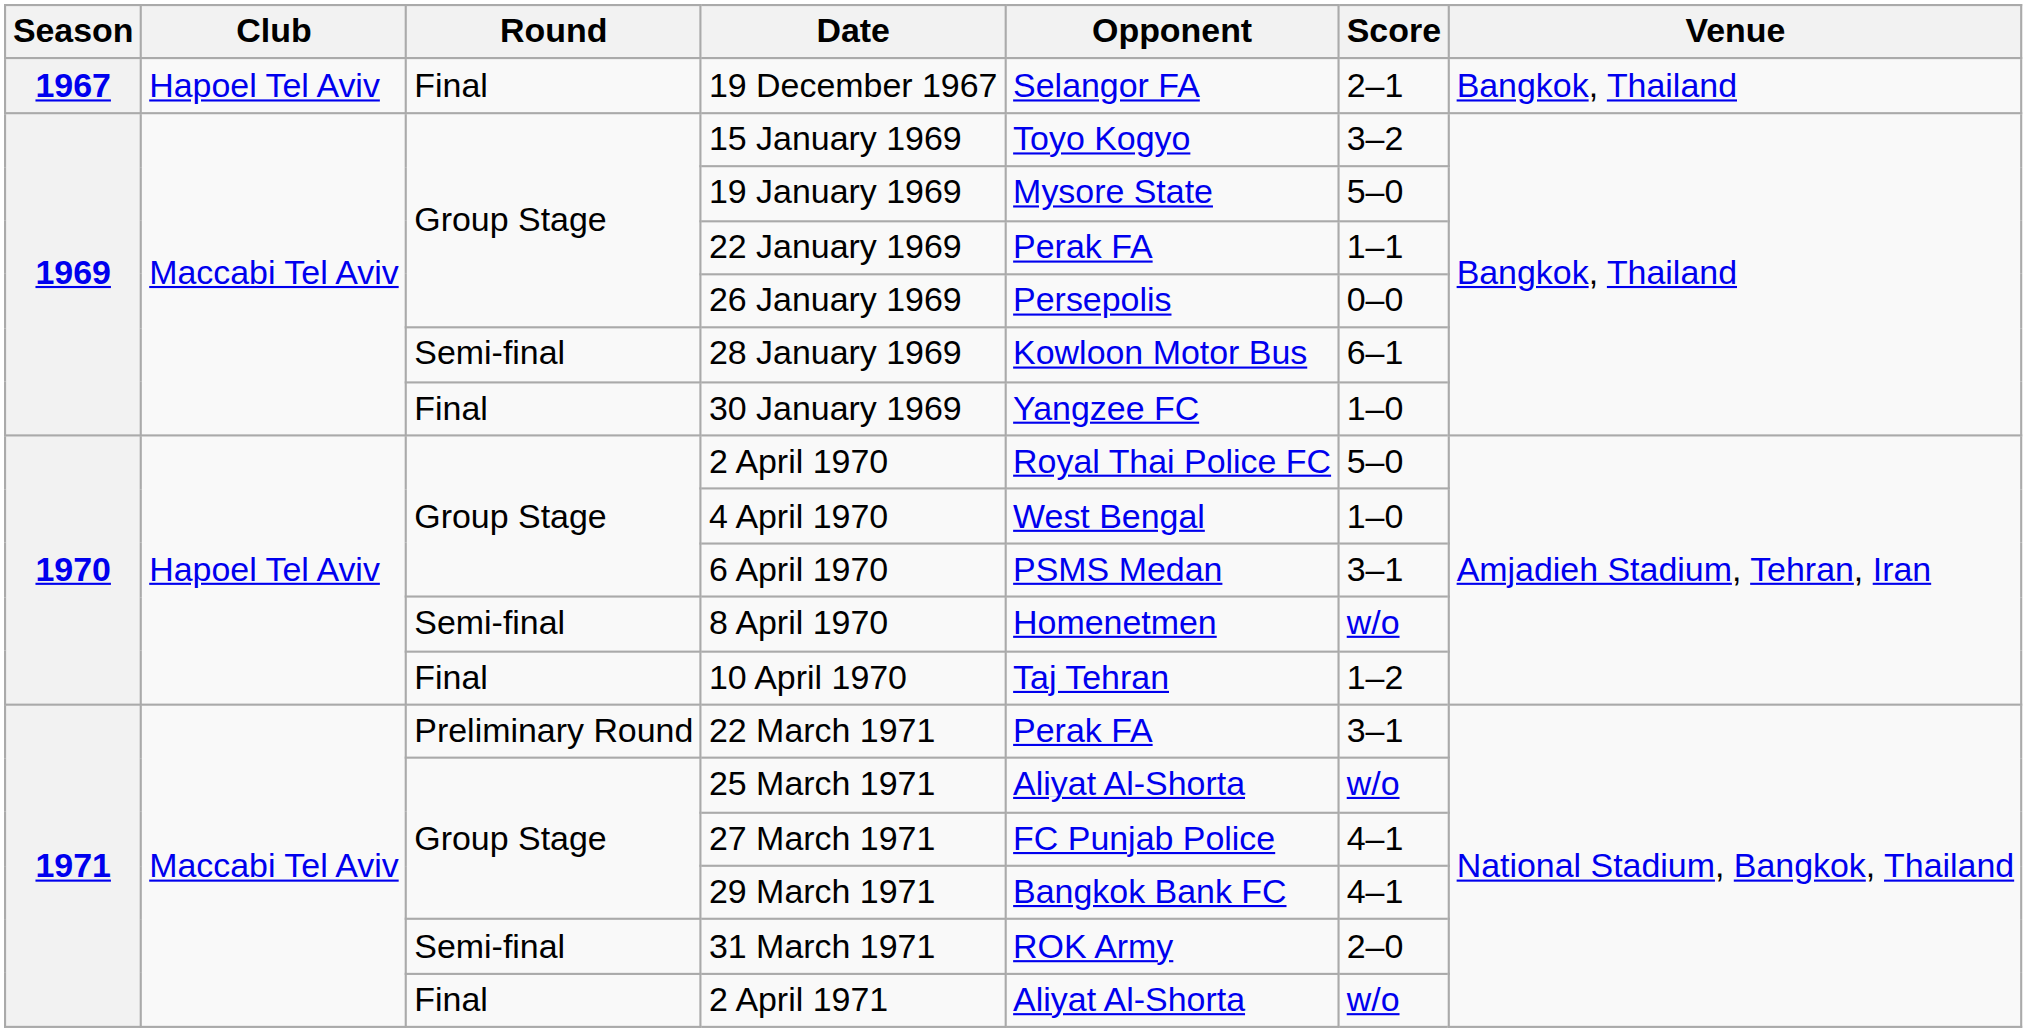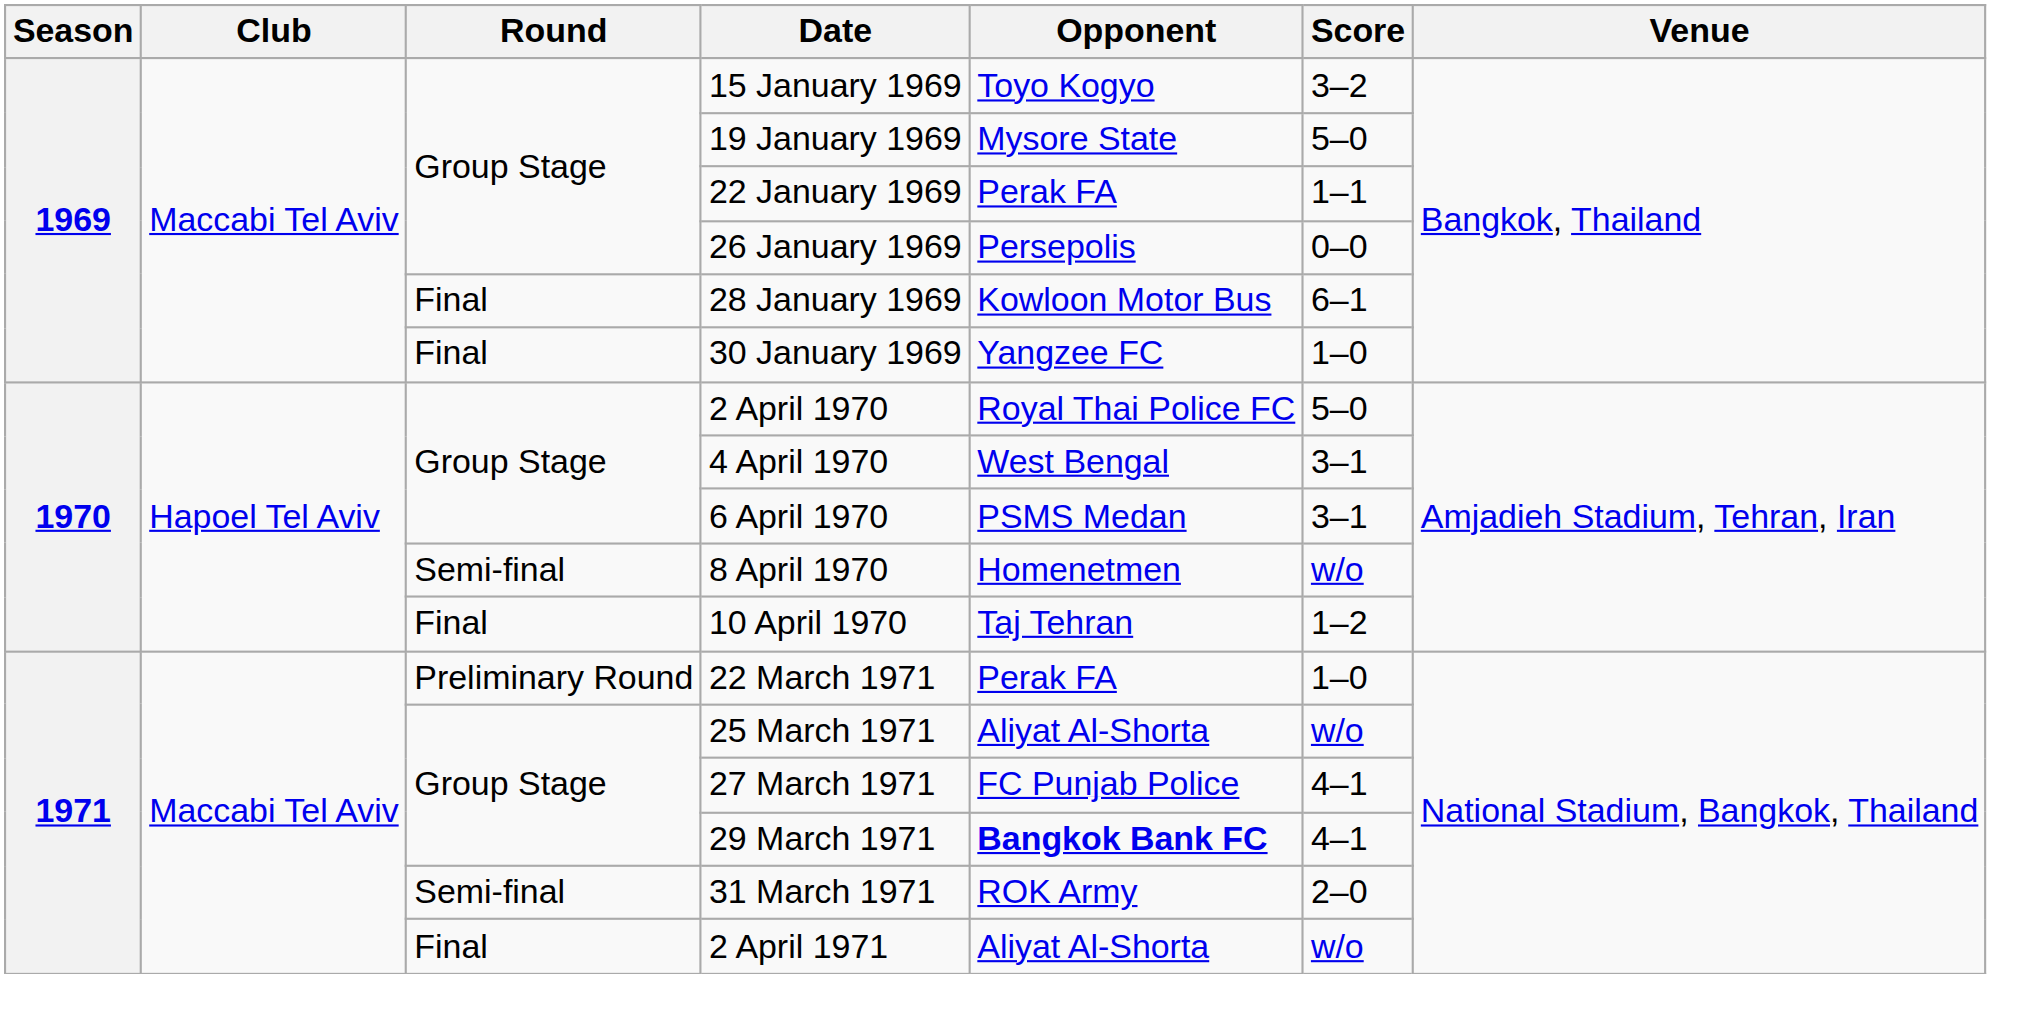- row: 1967 | Hapoel Tel Aviv | Final | 19 December 1967 | Selangor FA | 2–1 | Bangkok, Thailand
28 January 1969 | Round: Semi-final -> Final
4 April 1970 | Score: 1–0 -> 3–1
22 March 1971 | Score: 3–1 -> 1–0
29 March 1971 | Opponent: normal -> bold
